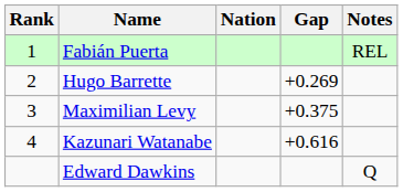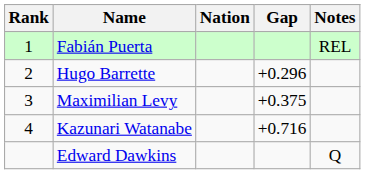Hugo Barrette | Gap: +0.269 -> +0.296
Kazunari Watanabe | Gap: +0.616 -> +0.716
